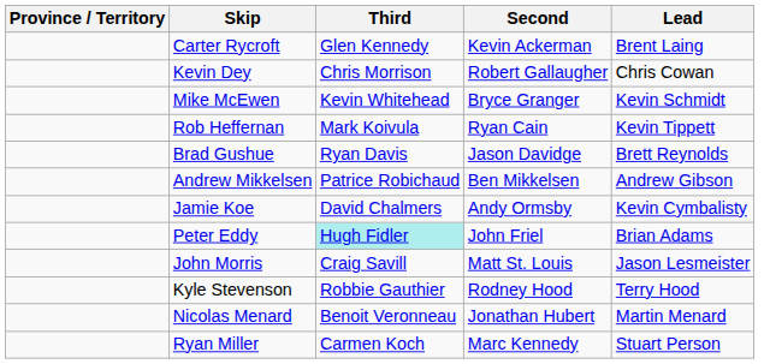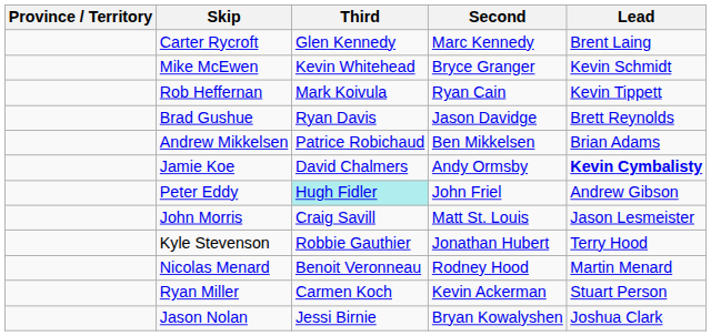Carter Rycroft | Second: Kevin Ackerman -> Marc Kennedy
- row: Kevin Dey | Chris Morrison | Robert Gallaugher | Chris Cowan
Andrew Mikkelsen | Lead: Andrew Gibson -> Brian Adams
Jamie Koe | Lead: normal -> bold
Peter Eddy | Lead: Brian Adams -> Andrew Gibson
Kyle Stevenson | Second: Rodney Hood -> Jonathan Hubert
Nicolas Menard | Second: Jonathan Hubert -> Rodney Hood
Ryan Miller | Second: Marc Kennedy -> Kevin Ackerman
+ row: Jason Nolan | Jessi Birnie | Bryan Kowalyshen | Joshua Clark
